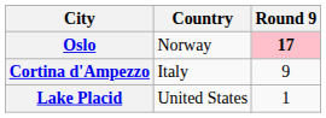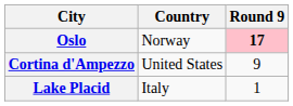Cortina d'Ampezzo | Country: Italy -> United States
Lake Placid | Country: United States -> Italy
